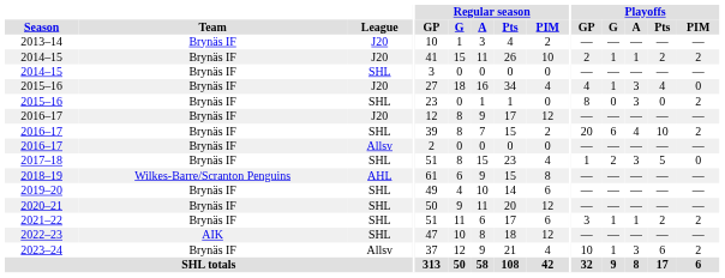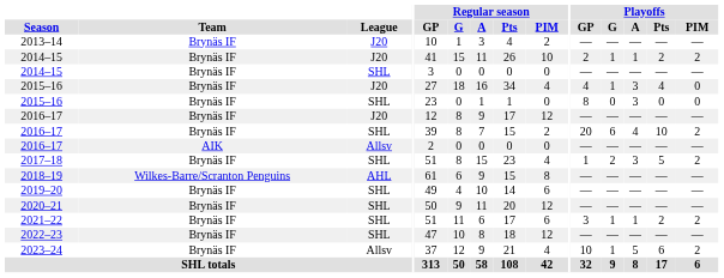2015–16 / SHL | Playoffs / PIM: 2 -> 0
2016–17 / Allsv | Team: Brynäs IF -> AIK
2017–18 | Playoffs / PIM: 0 -> 2
2022–23 | Team: AIK -> Brynäs IF
2023–24 | Playoffs / A: 3 -> 5
